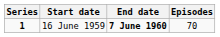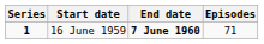16 June 1959 | Episodes: 70 -> 71
